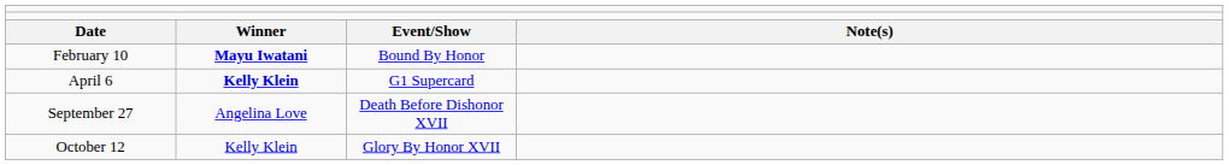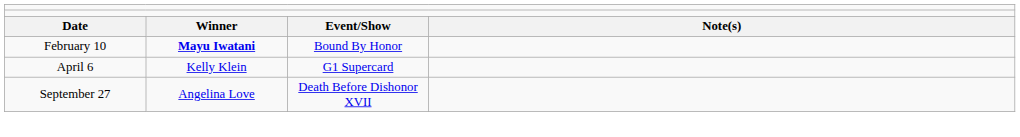April 6 | column 2: bold -> normal
- row: October 12 | Kelly Klein | Glory By Honor XVII
